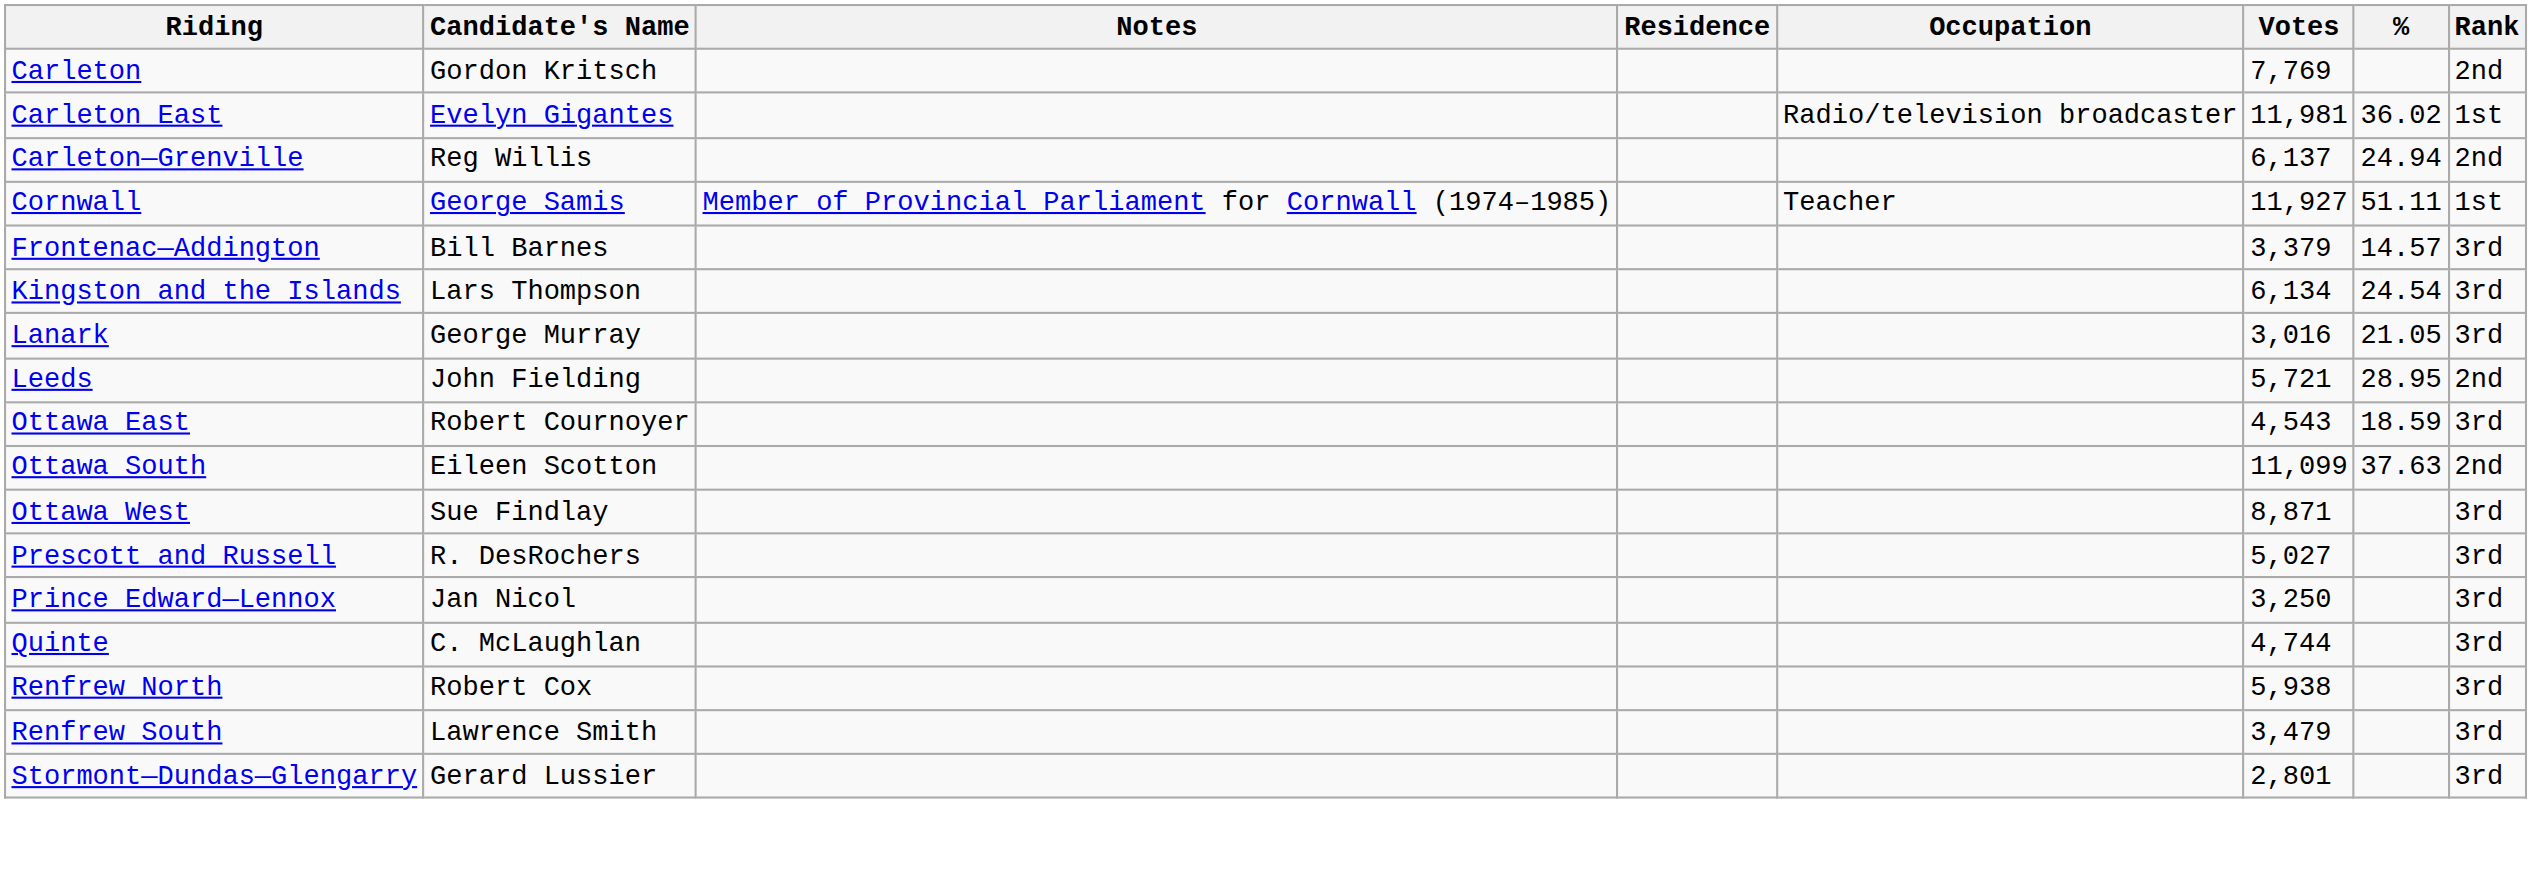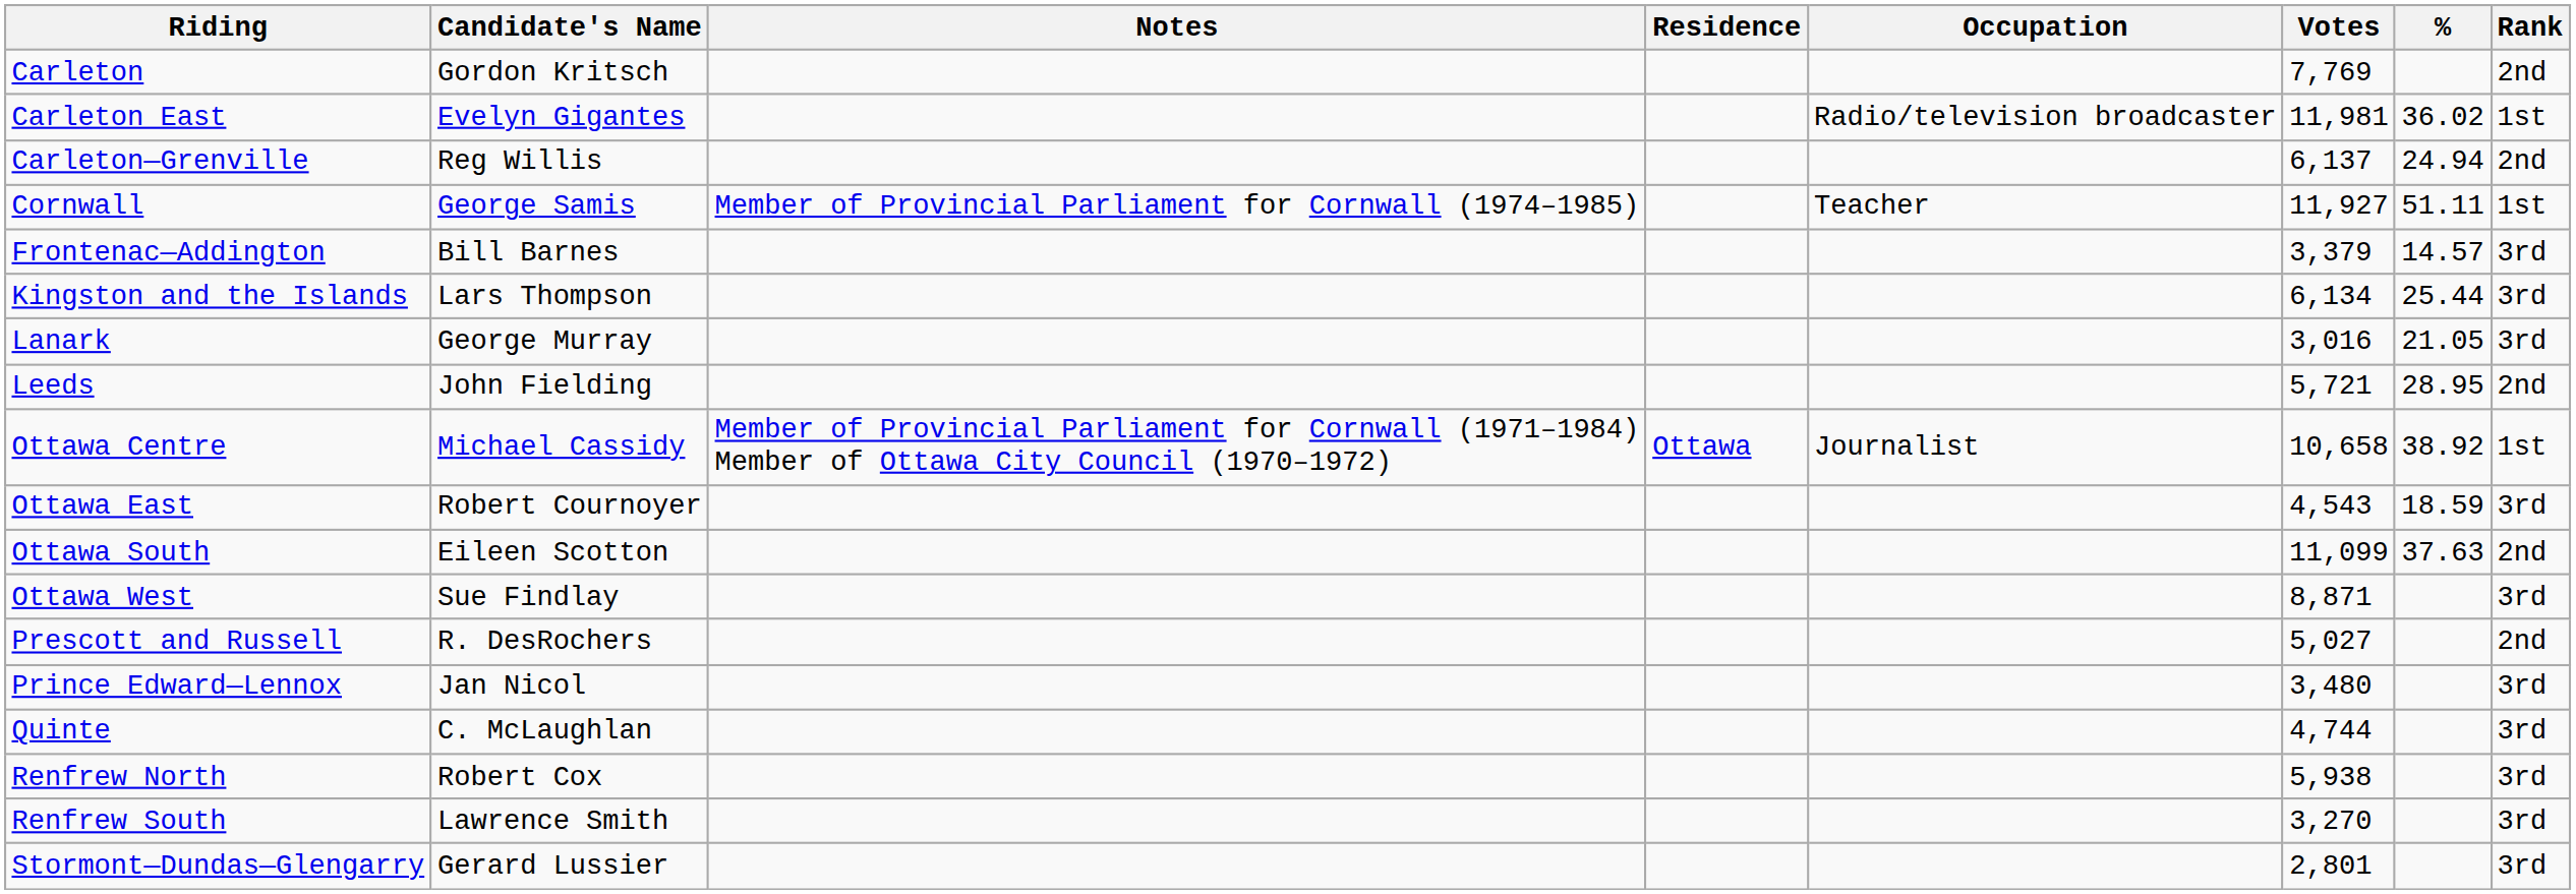Kingston and the Islands | %: 24.54 -> 25.44
+ row: Ottawa Centre | Michael Cassidy | Member of Provincial Parliament for Cornwall (1971–1984) Member of Ottawa City Council (1970–1972) | Ottawa | Journalist | 10,658 | 38.92 | 1st
Prescott and Russell | Rank: 3rd -> 2nd
Prince Edward—Lennox | Votes: 3,250 -> 3,480
Renfrew South | Votes: 3,479 -> 3,270
